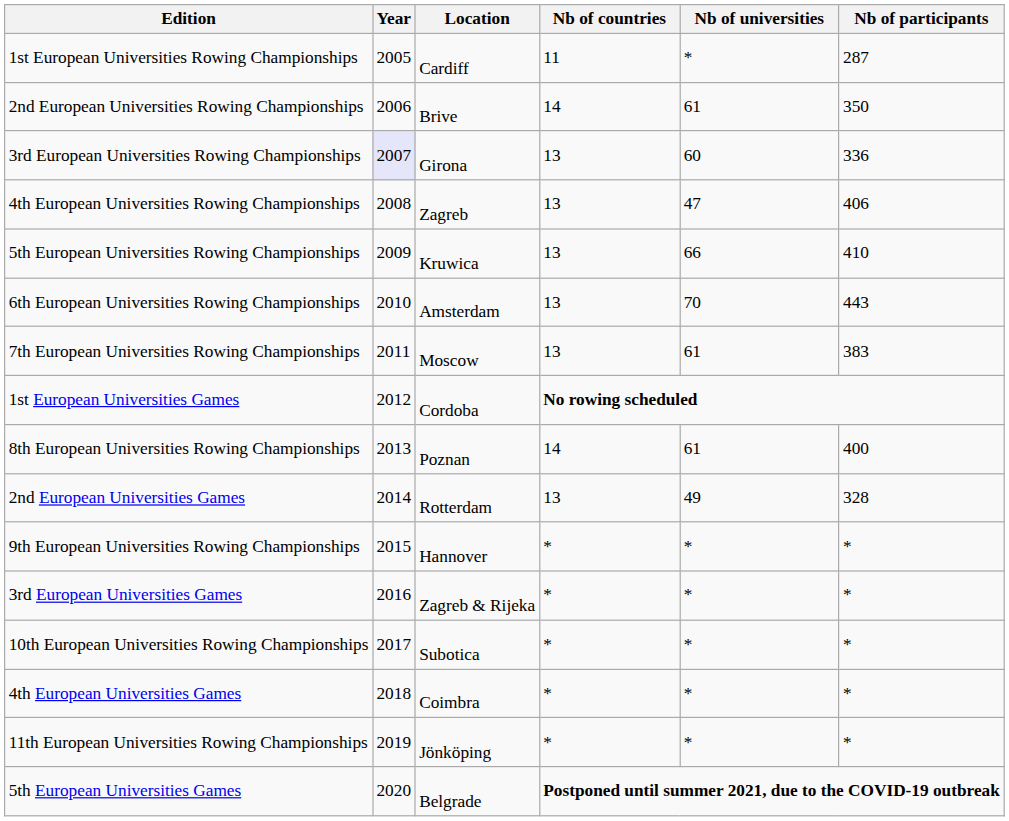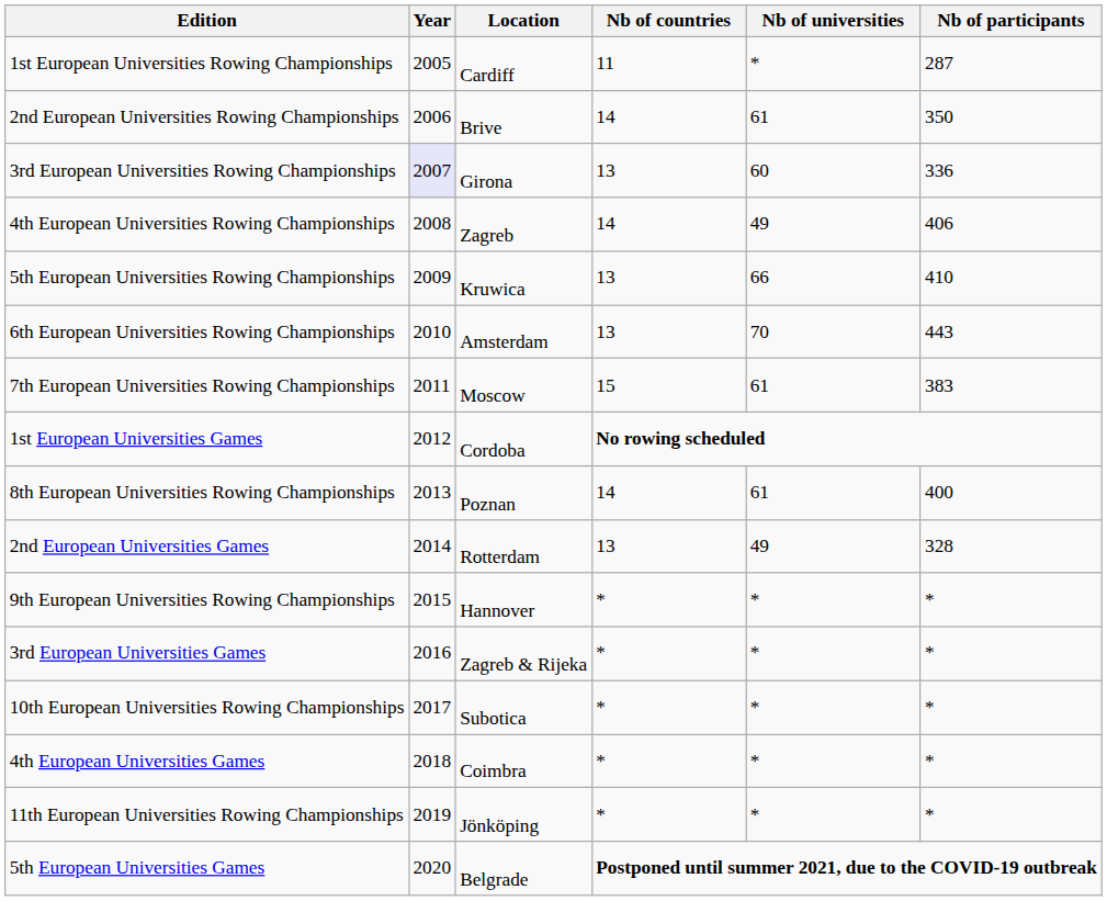4th European Universities Rowing Championships | Nb of countries: 13 -> 14
4th European Universities Rowing Championships | Nb of universities: 47 -> 49
7th European Universities Rowing Championships | Nb of countries: 13 -> 15
